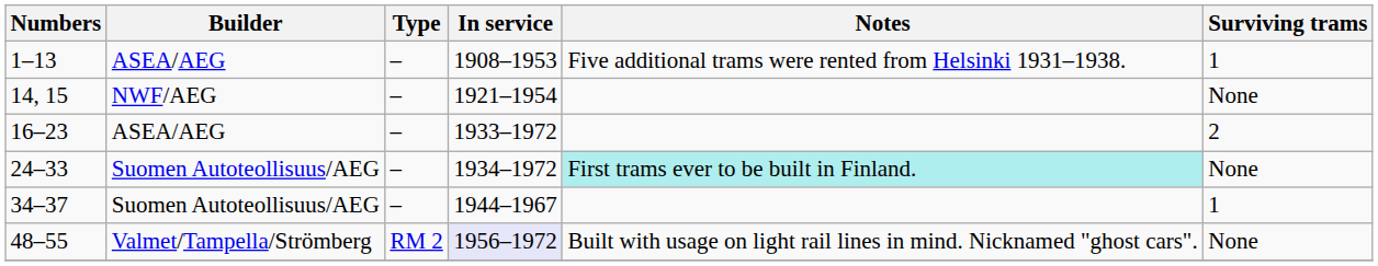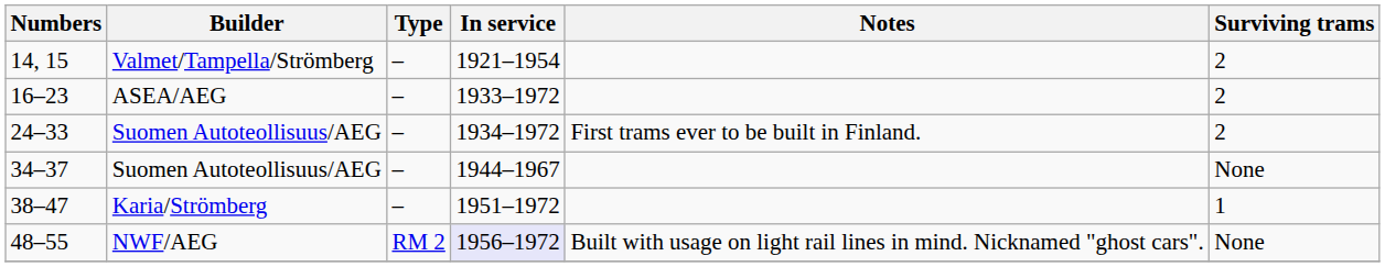- row: 1–13 | ASEA/AEG | – | 1908–1953 | Five additional trams were rented from Helsinki 1931–1938. | 1
14, 15 | Builder: NWF/AEG -> Valmet/Tampella/Strömberg
14, 15 | Surviving trams: None -> 2
24–33 | Notes: paleturquoise background -> no background
24–33 | Surviving trams: None -> 2
34–37 | Surviving trams: 1 -> None
+ row: 38–47 | Karia/Strömberg | – | 1951–1972 | 1
48–55 | Builder: Valmet/Tampella/Strömberg -> NWF/AEG
